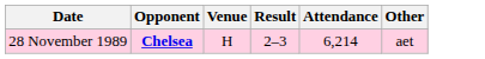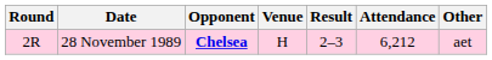+ column: Round | 2R
28 November 1989 | Attendance: 6,214 -> 6,212
